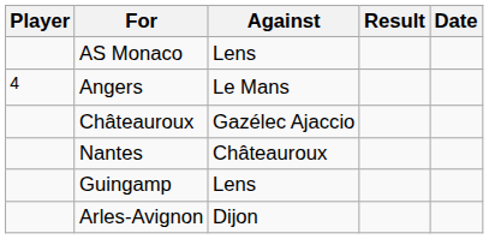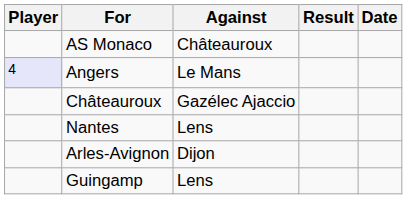AS Monaco | Against: Lens -> Châteauroux
Angers | Player: no background -> lavender background
Nantes | Against: Châteauroux -> Lens
rows swapped: Guingamp <-> Arles-Avignon
